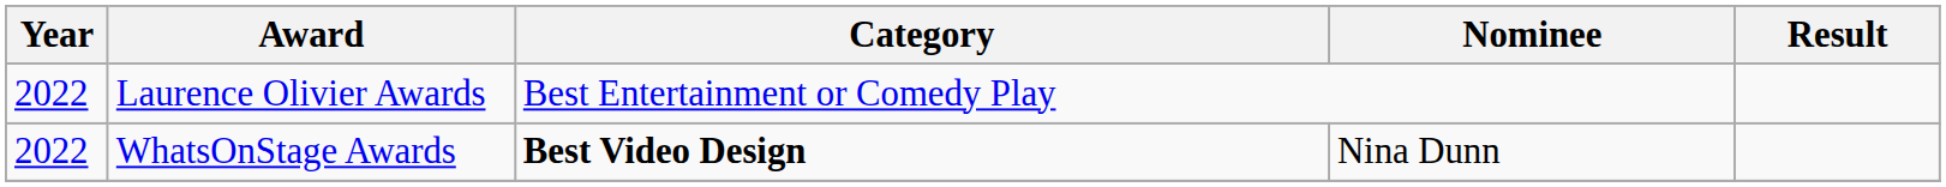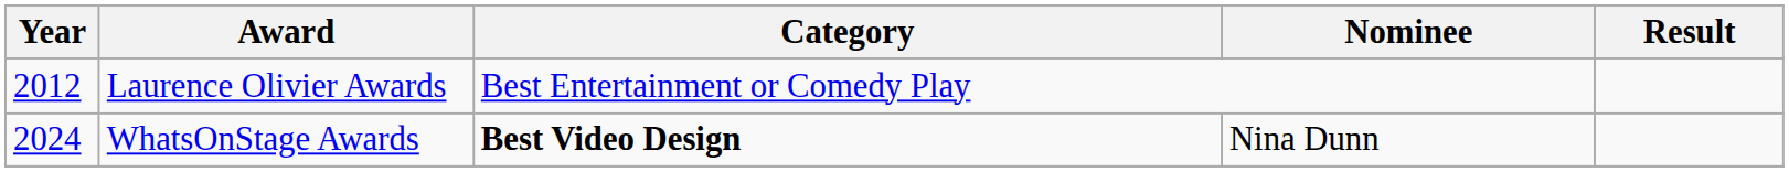Laurence Olivier Awards | Year: 2022 -> 2012
WhatsOnStage Awards | Year: 2022 -> 2024
